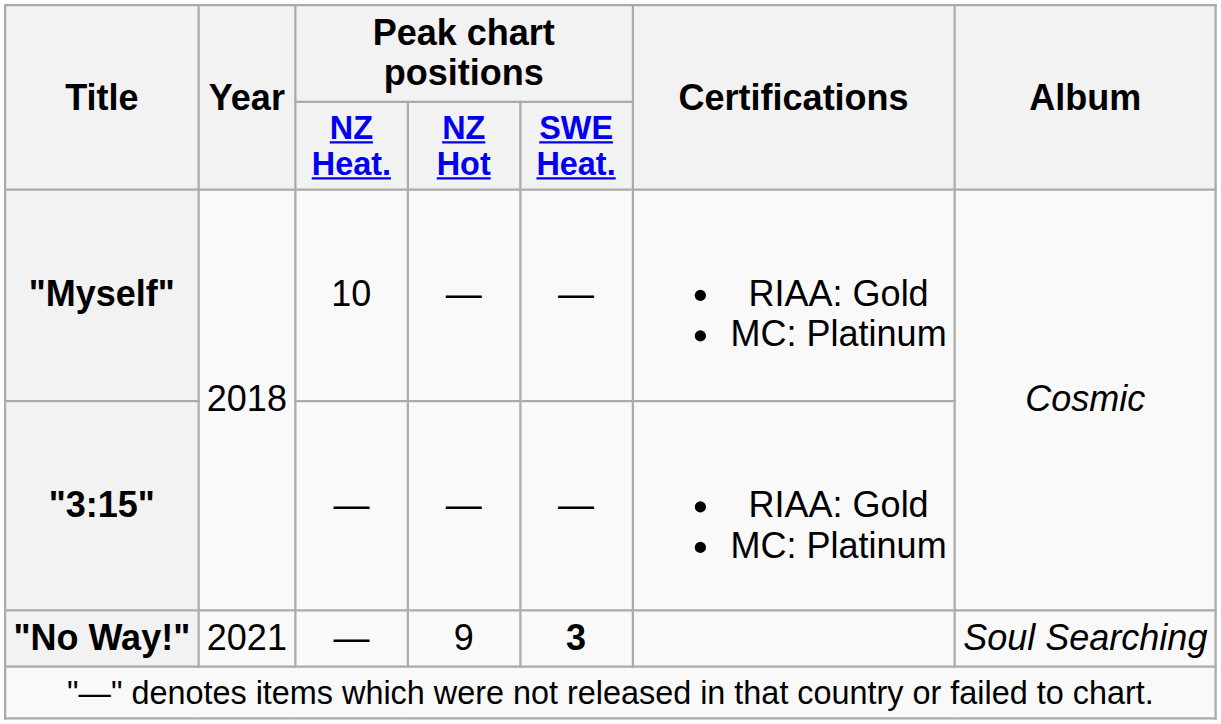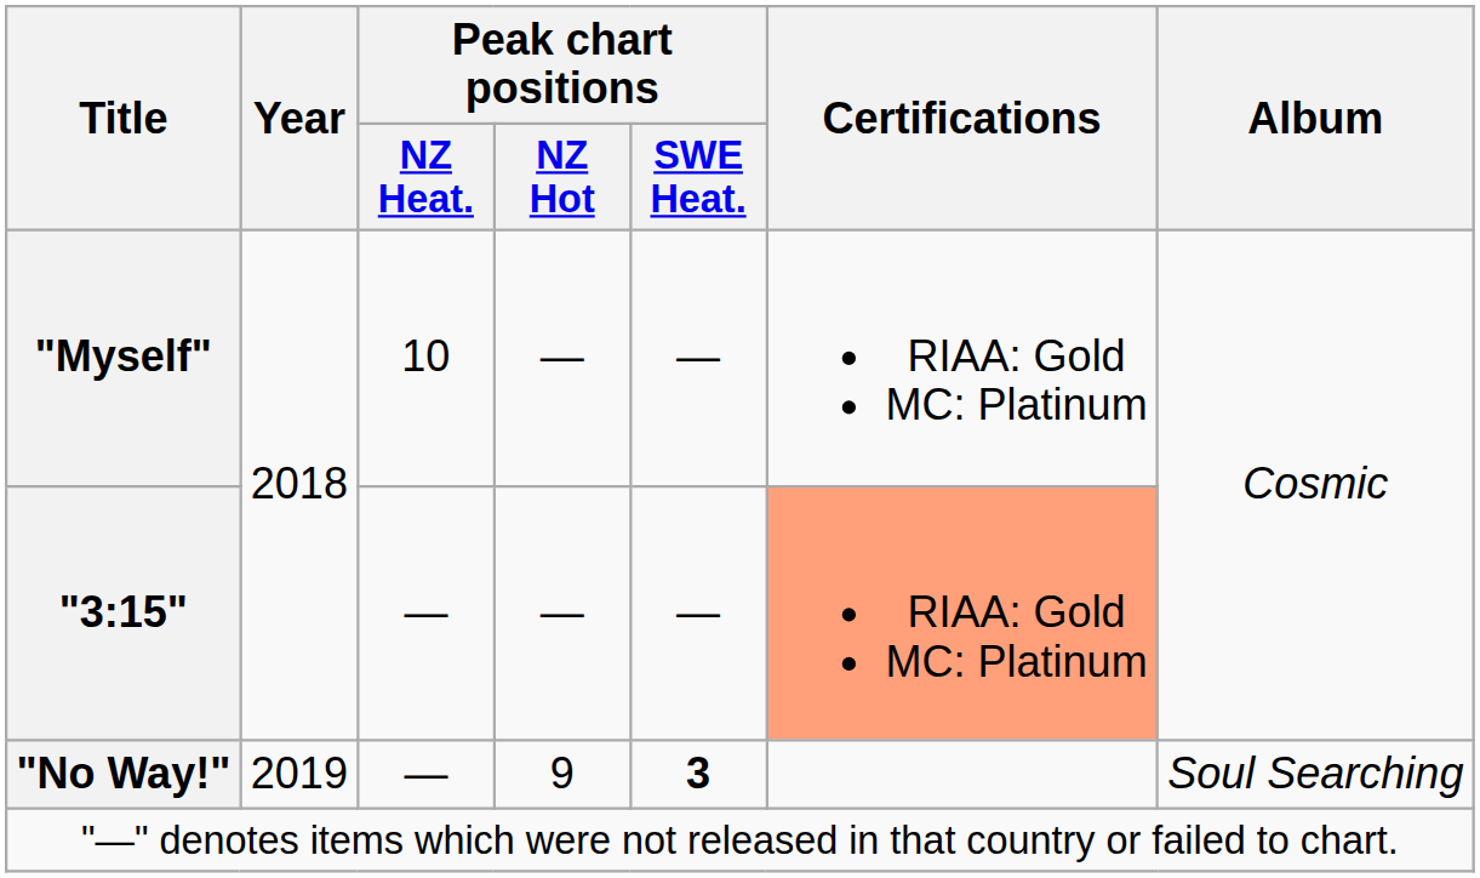"3:15" | Certifications: no background -> lightsalmon background
"No Way!" | Year: 2021 -> 2019
